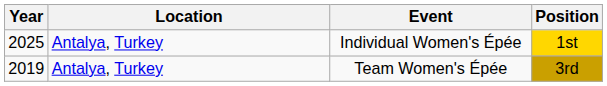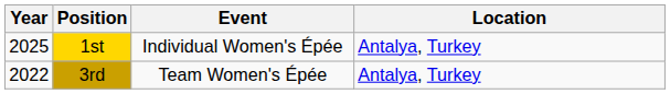columns swapped: Location <-> Position
Team Women's Épée | Year: 2019 -> 2022
